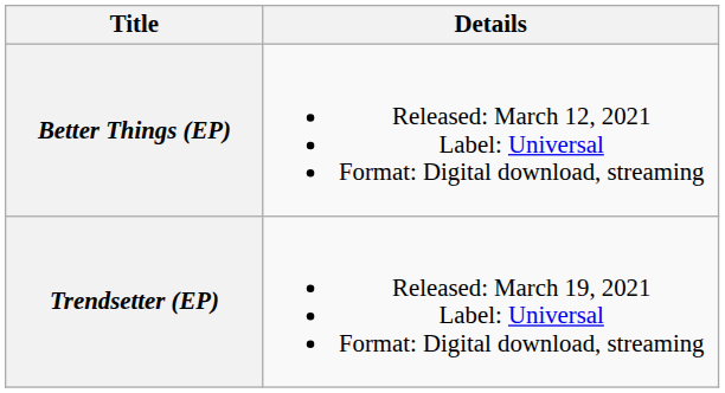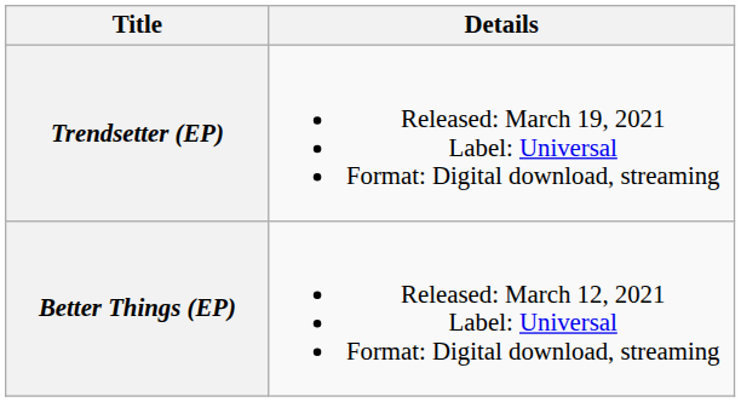rows swapped: Better Things (EP) <-> Trendsetter (EP)
